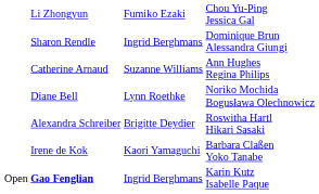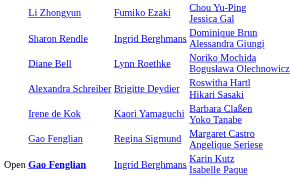- row: Catherine Arnaud | Suzanne Williams | Ann Hughes Regina Philips
+ row: Gao Fenglian | Regina Sigmund | Margaret Castro Angelique Seriese
